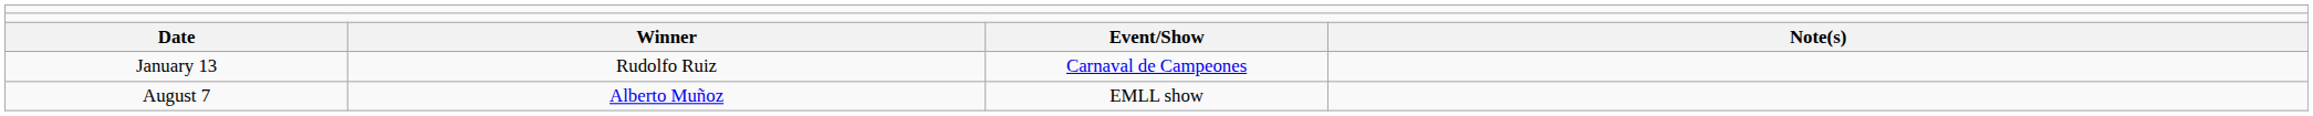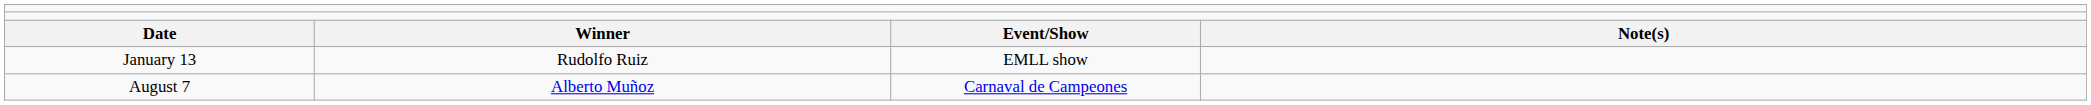January 13 | column 3: Carnaval de Campeones -> EMLL show
August 7 | column 3: EMLL show -> Carnaval de Campeones
